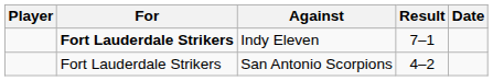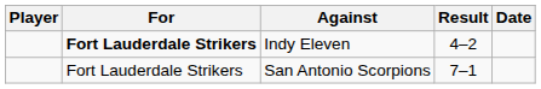Indy Eleven | Result: 7–1 -> 4–2
San Antonio Scorpions | Result: 4–2 -> 7–1
